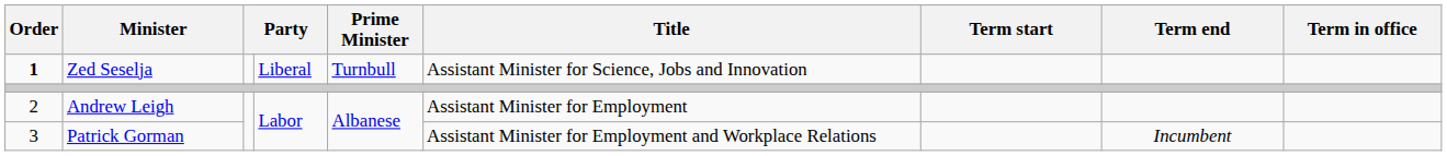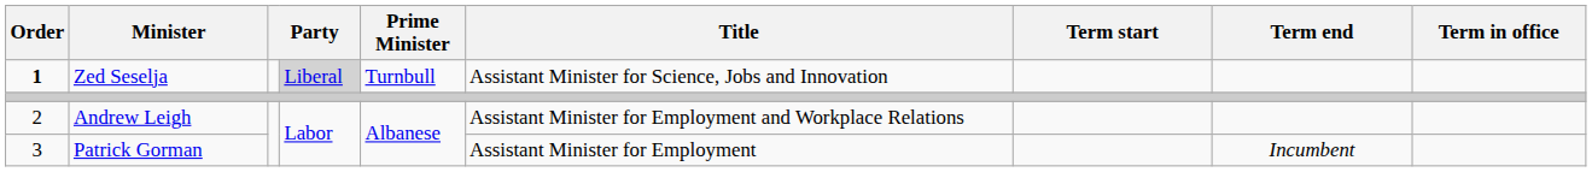Zed Seselja | column 4: no background -> lightgrey background
Andrew Leigh | Title: Assistant Minister for Employment -> Assistant Minister for Employment and Workplace Relations
Patrick Gorman | Title: Assistant Minister for Employment and Workplace Relations -> Assistant Minister for Employment
